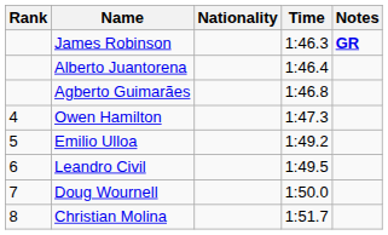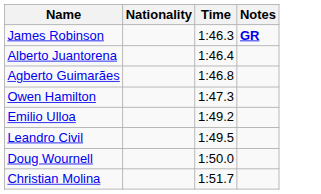- column: Rank | 4 | 5 | 6 | 7 | 8
